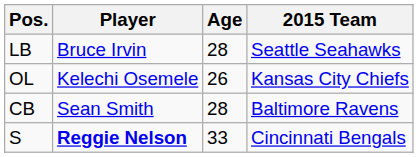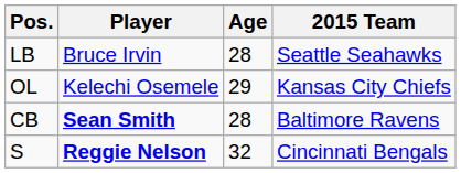OL | Age: 26 -> 29
CB | Player: normal -> bold
S | Age: 33 -> 32
